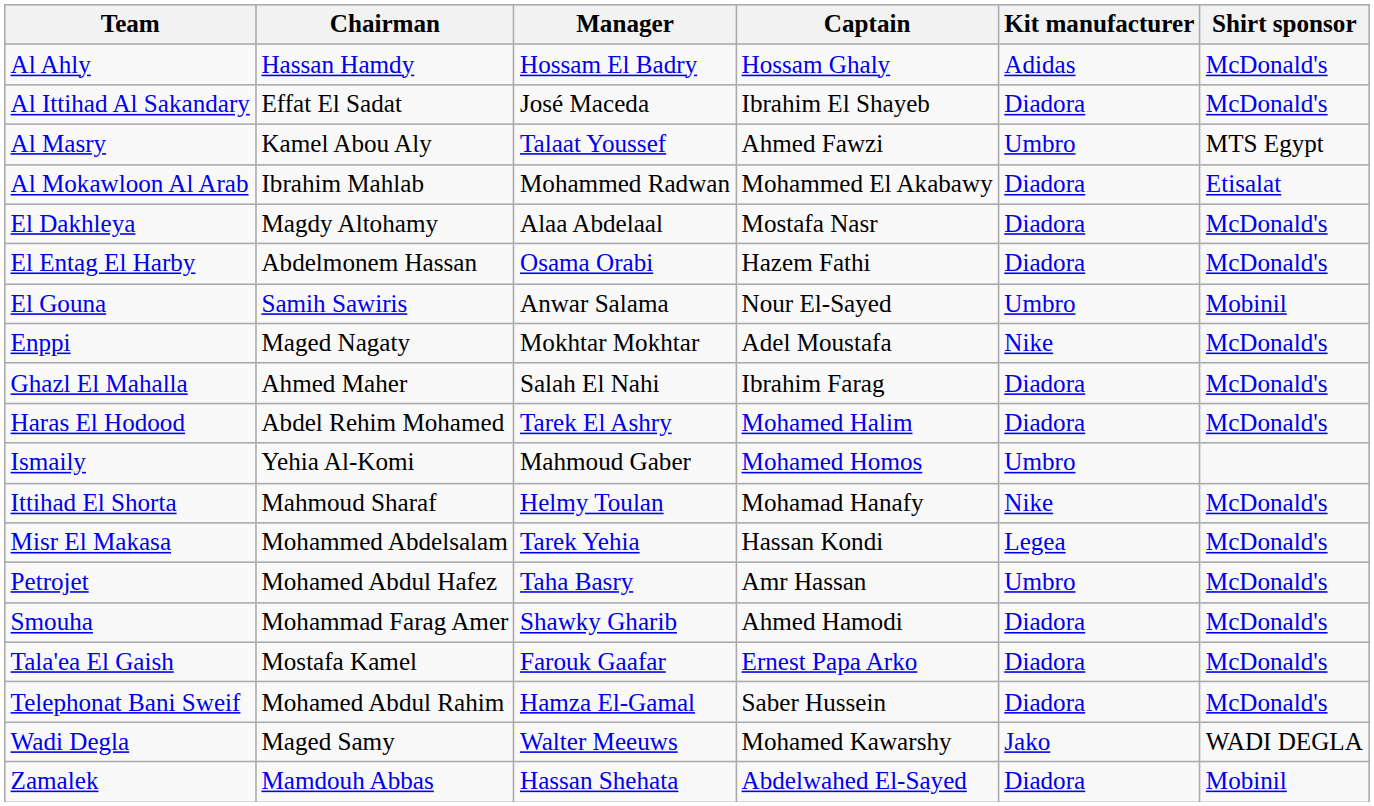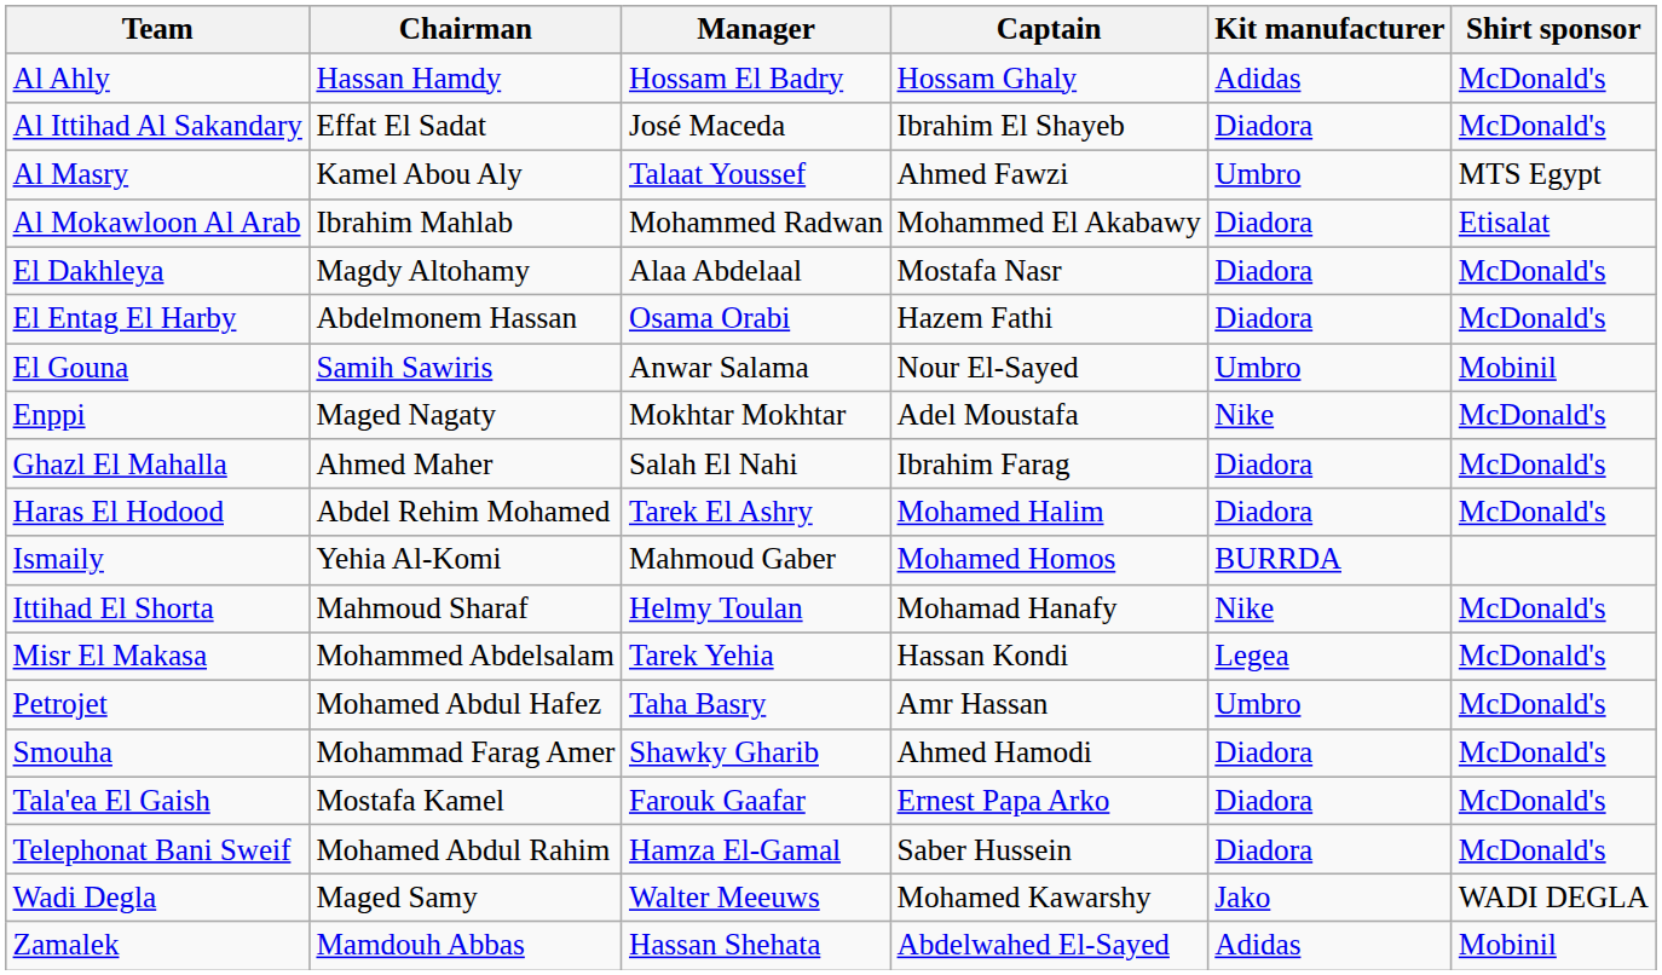Ismaily | Kit manufacturer: Umbro -> BURRDA
Zamalek | Kit manufacturer: Diadora -> Adidas
